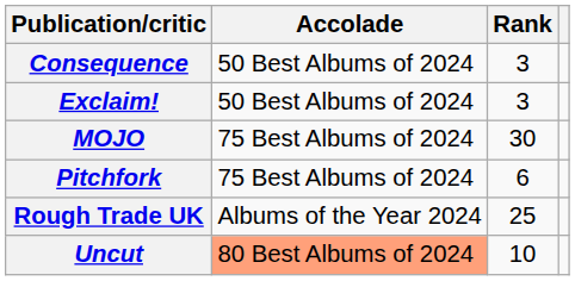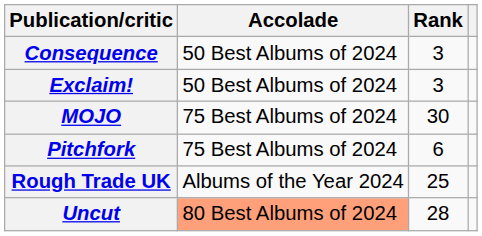Uncut | Rank: 10 -> 28
